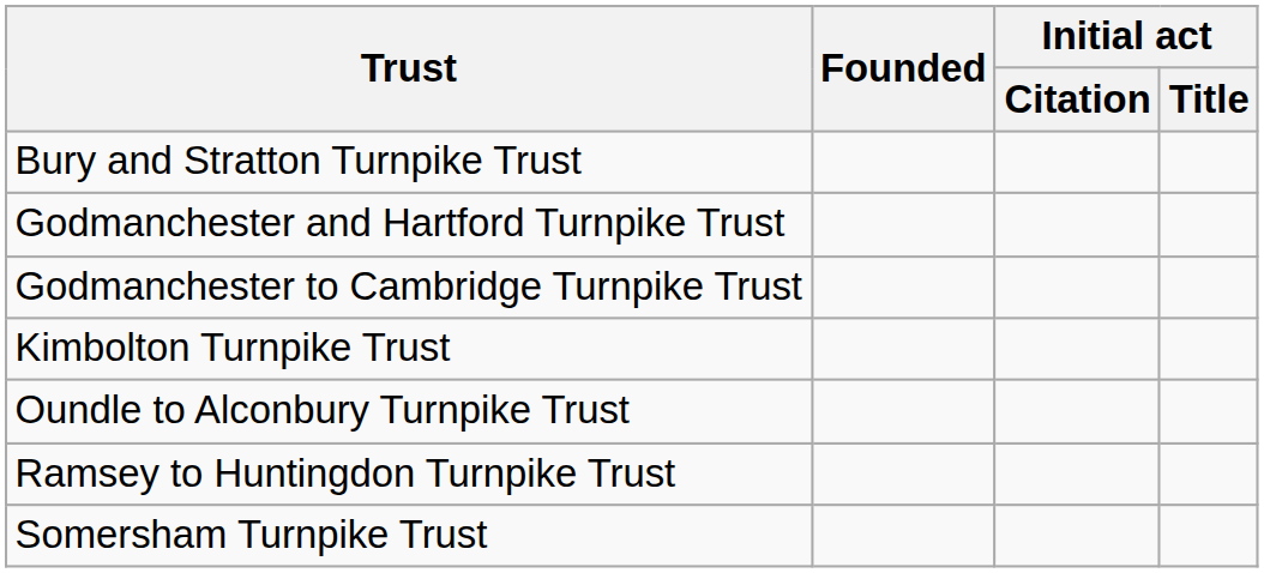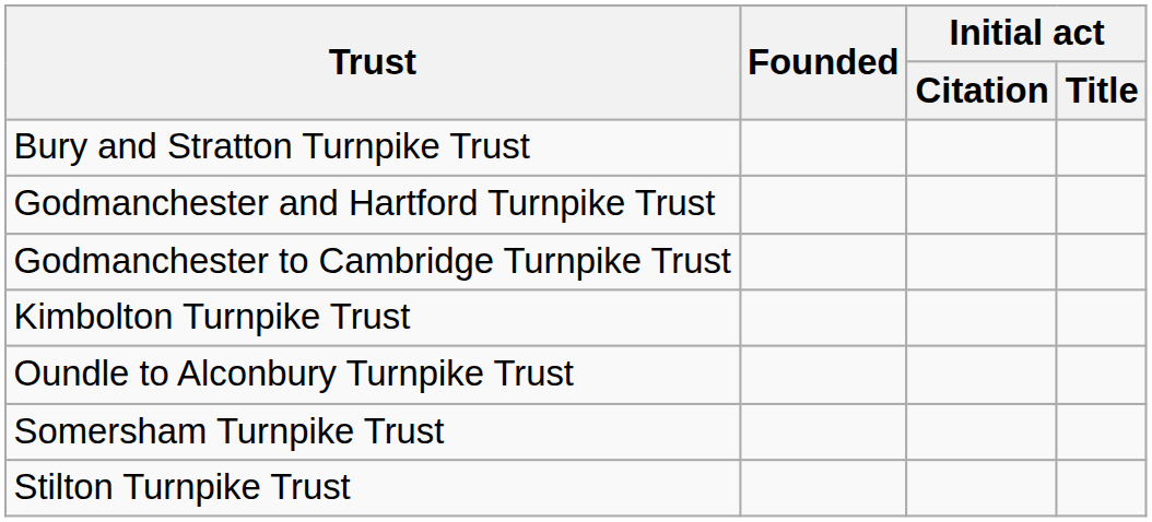- row: Ramsey to Huntingdon Turnpike Trust
+ row: Stilton Turnpike Trust
